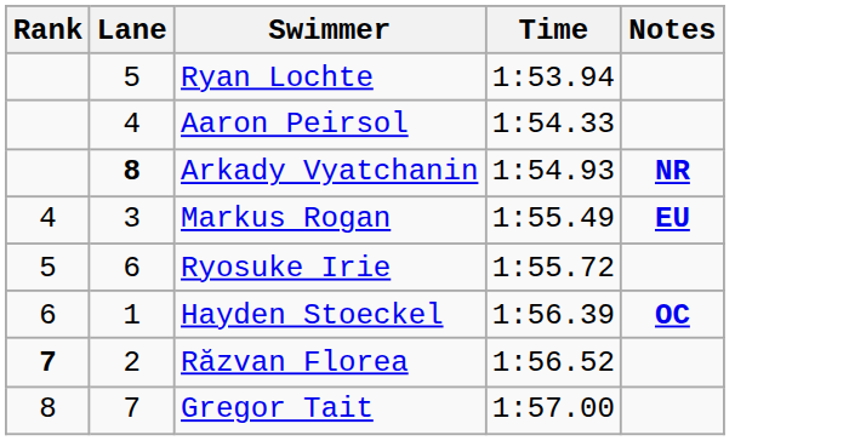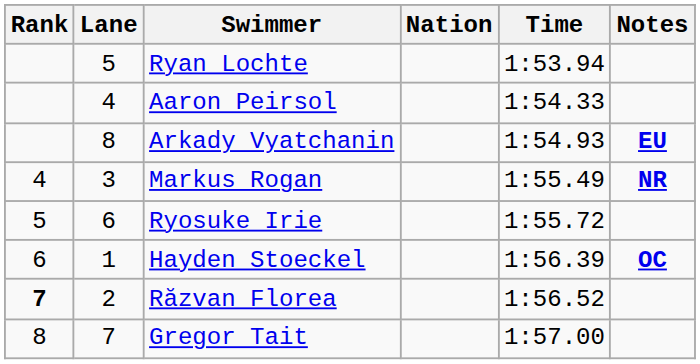+ column: Nation
Arkady Vyatchanin | Lane: bold -> normal
Arkady Vyatchanin | Notes: NR -> EU
Markus Rogan | Notes: EU -> NR
